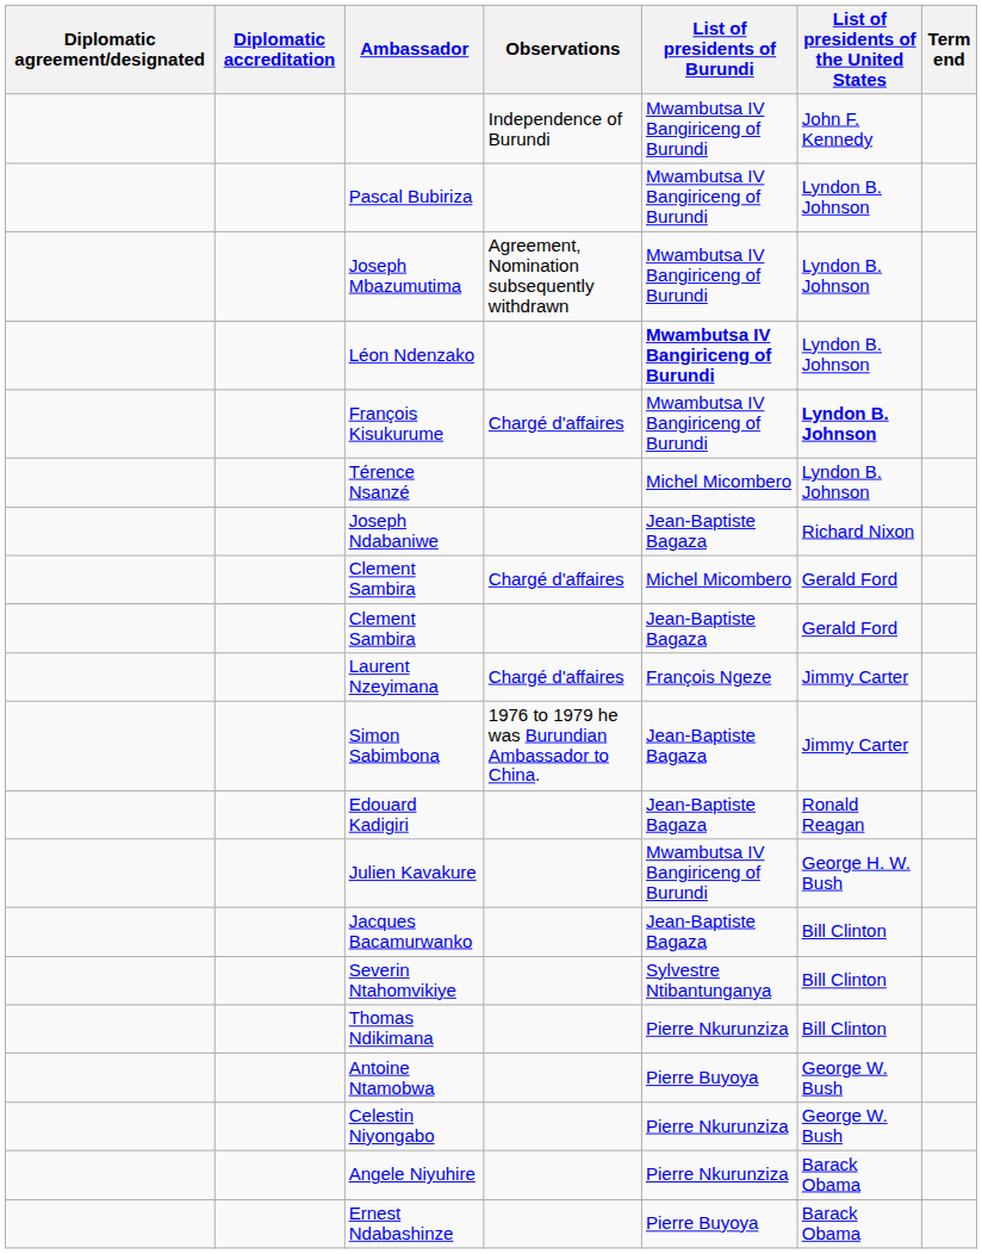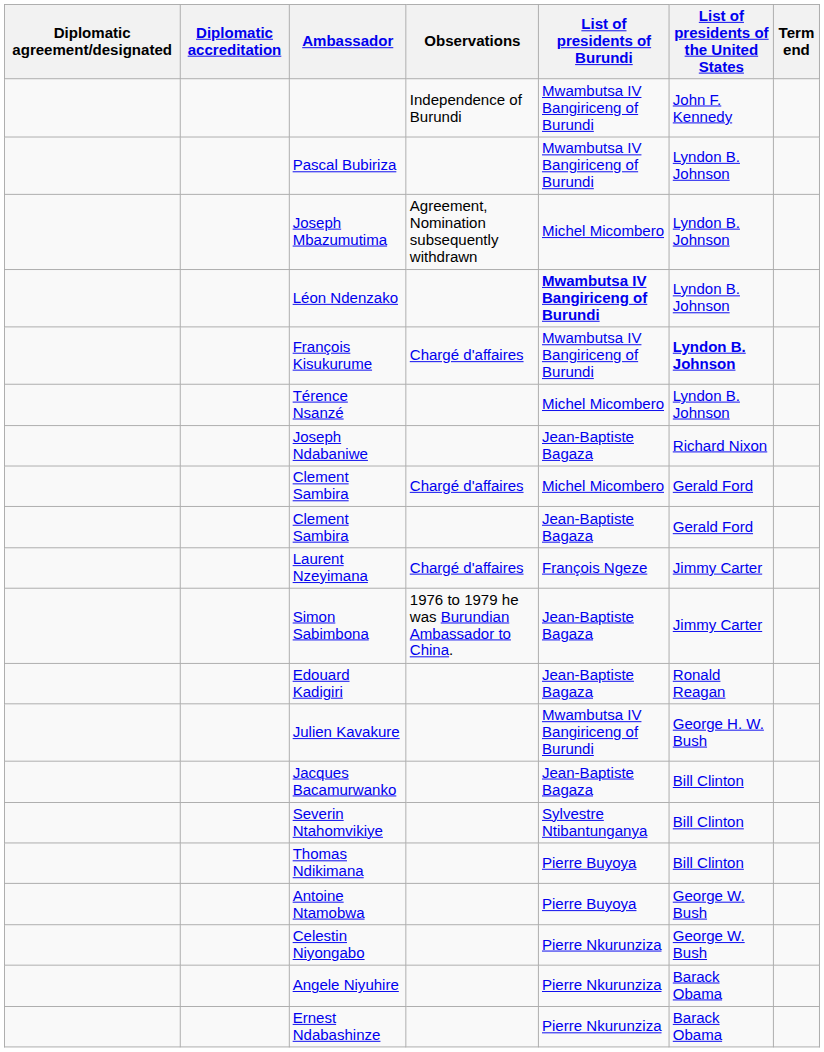Joseph Mbazumutima | List of presidents of Burundi: Mwambutsa IV Bangiriceng of Burundi -> Michel Micombero
Thomas Ndikimana | List of presidents of Burundi: Pierre Nkurunziza -> Pierre Buyoya
Ernest Ndabashinze | List of presidents of Burundi: Pierre Buyoya -> Pierre Nkurunziza
